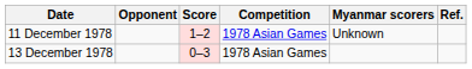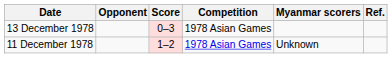rows swapped: 11 December 1978 <-> 13 December 1978
